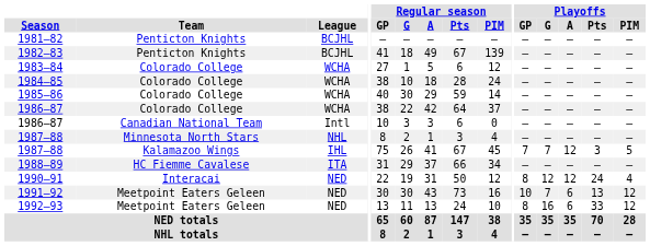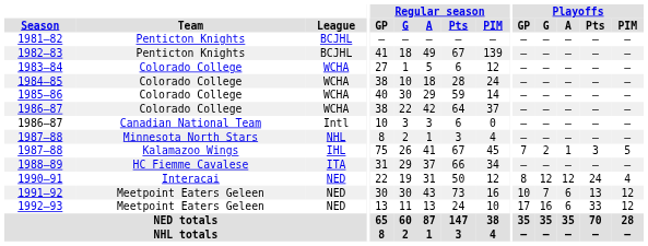1987–88 / Kalamazoo Wings | Playoffs / G: 7 -> 2
1987–88 / Kalamazoo Wings | Playoffs / A: 12 -> 1
1992–93 | Playoffs / GP: 8 -> 17
